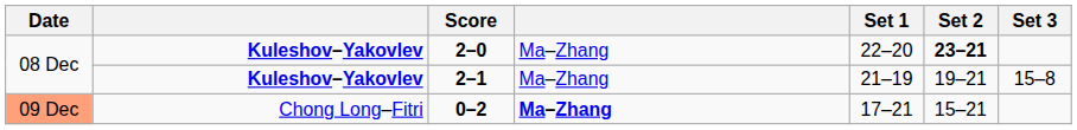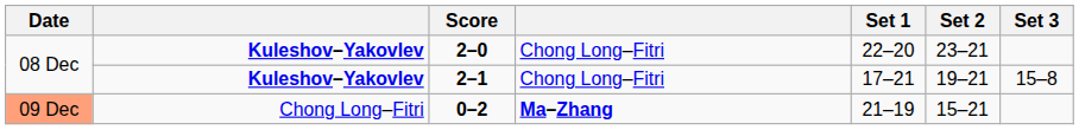2–0 | column 4: Ma–Zhang -> Chong Long–Fitri
2–0 | Set 2: bold -> normal
2–1 | column 4: Ma–Zhang -> Chong Long–Fitri
2–1 | Set 1: 21–19 -> 17–21
0–2 | Set 1: 17–21 -> 21–19
